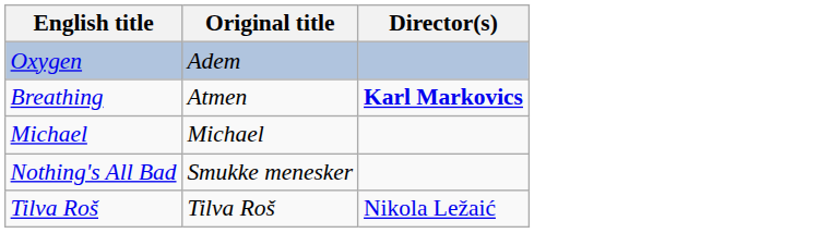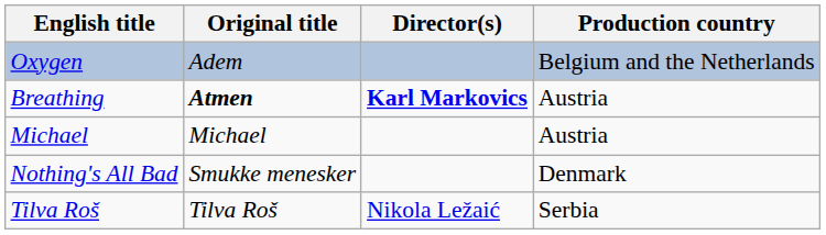+ column: Production country | Belgium and the Netherlands | Austria | Austria | Denmark | Serbia
Breathing | Original title: normal -> bold
